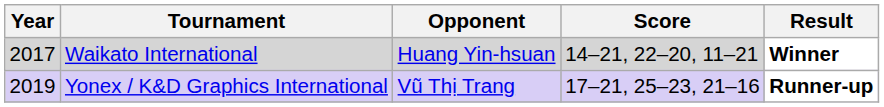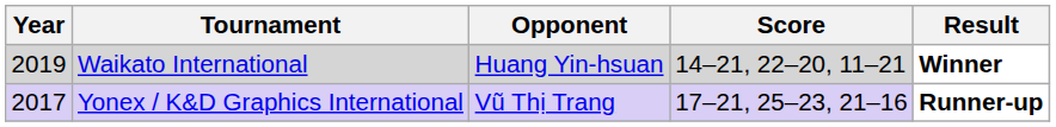Waikato International | Year: 2017 -> 2019
Yonex / K&D Graphics International | Year: 2019 -> 2017
